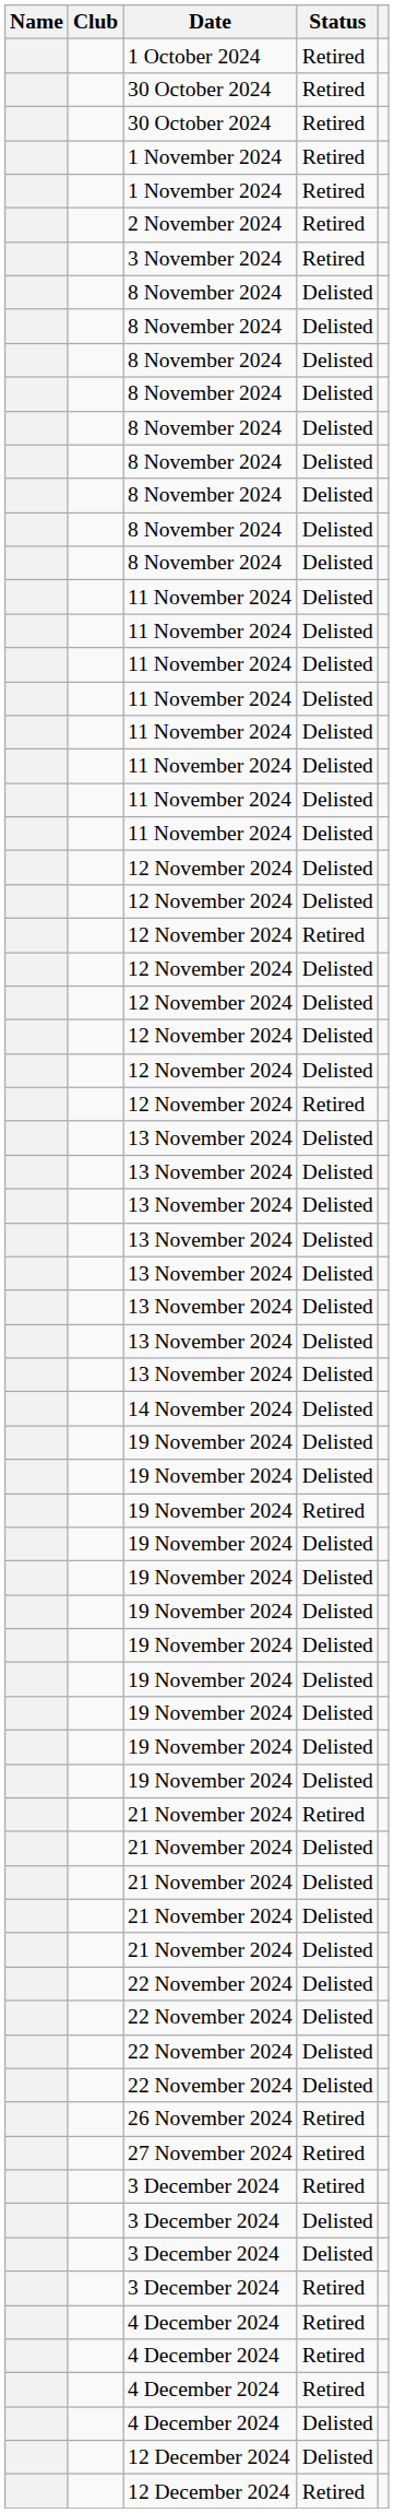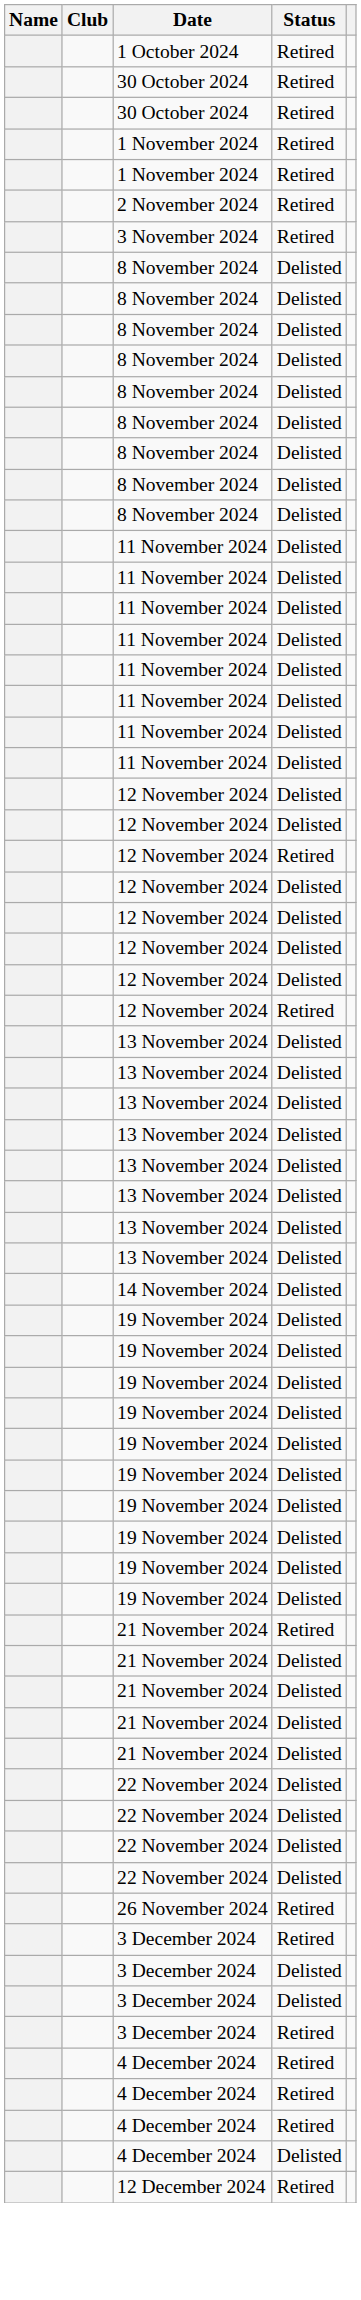- row: 19 November 2024 | Retired
- row: 27 November 2024 | Retired
- row: 12 December 2024 | Delisted
